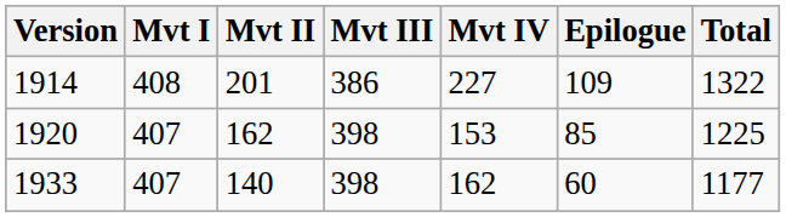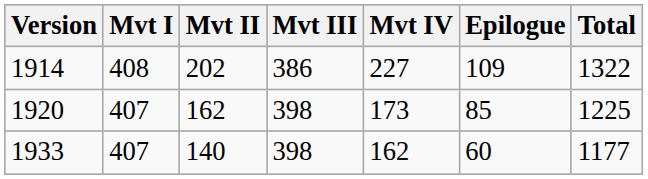1914 | Mvt II: 201 -> 202
1920 | Mvt IV: 153 -> 173
